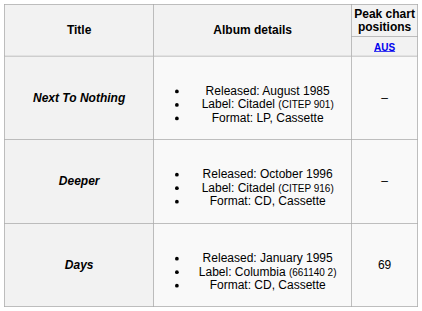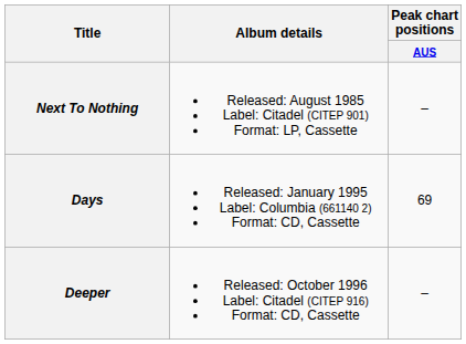rows swapped: Days <-> Deeper
